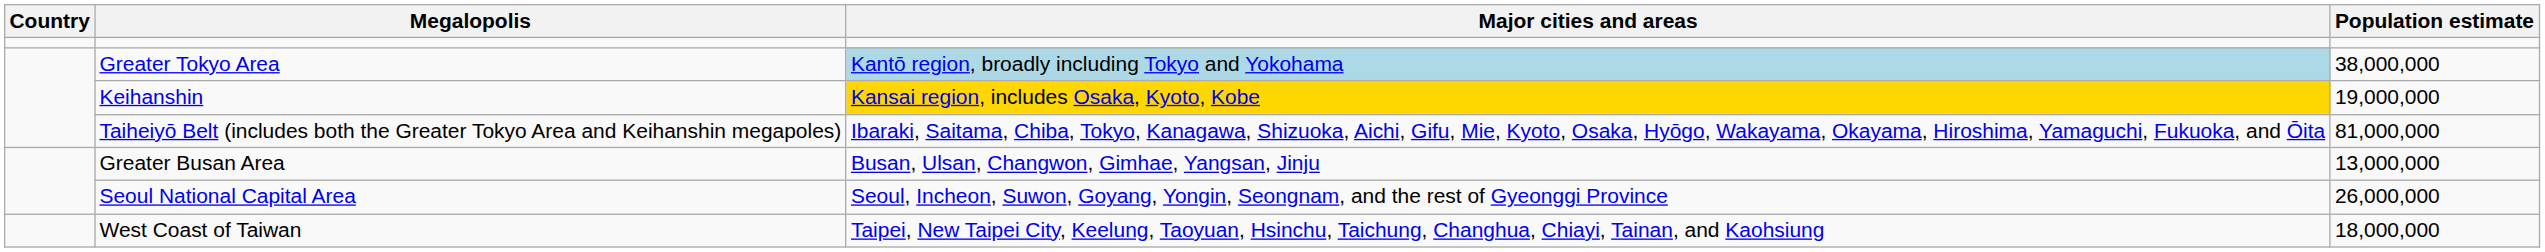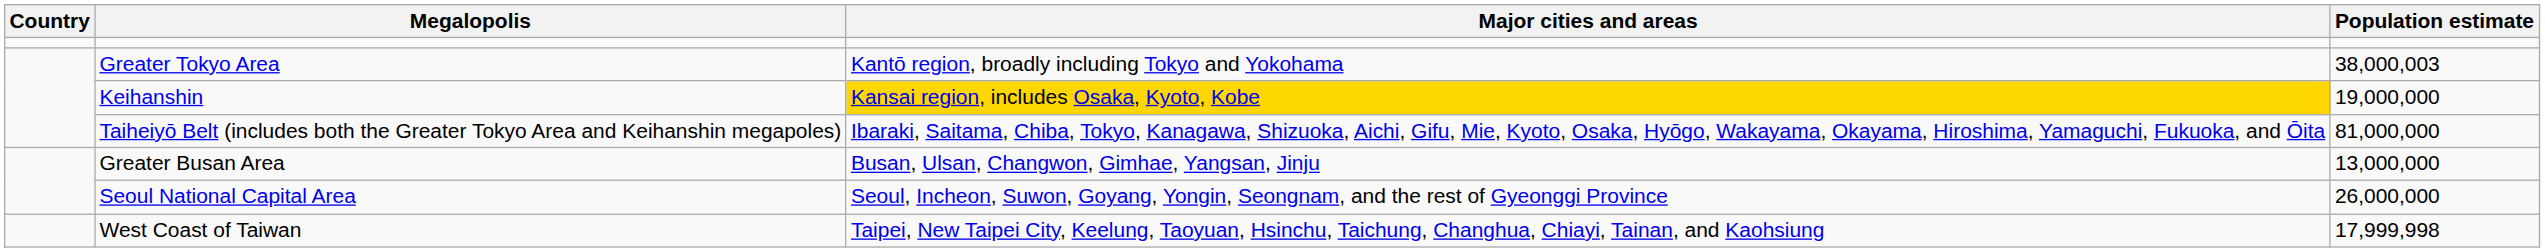Greater Tokyo Area | Major cities and areas: lightblue background -> no background
Greater Tokyo Area | Population estimate: 38,000,000 -> 38,000,003
West Coast of Taiwan | Population estimate: 18,000,000 -> 17,999,998
